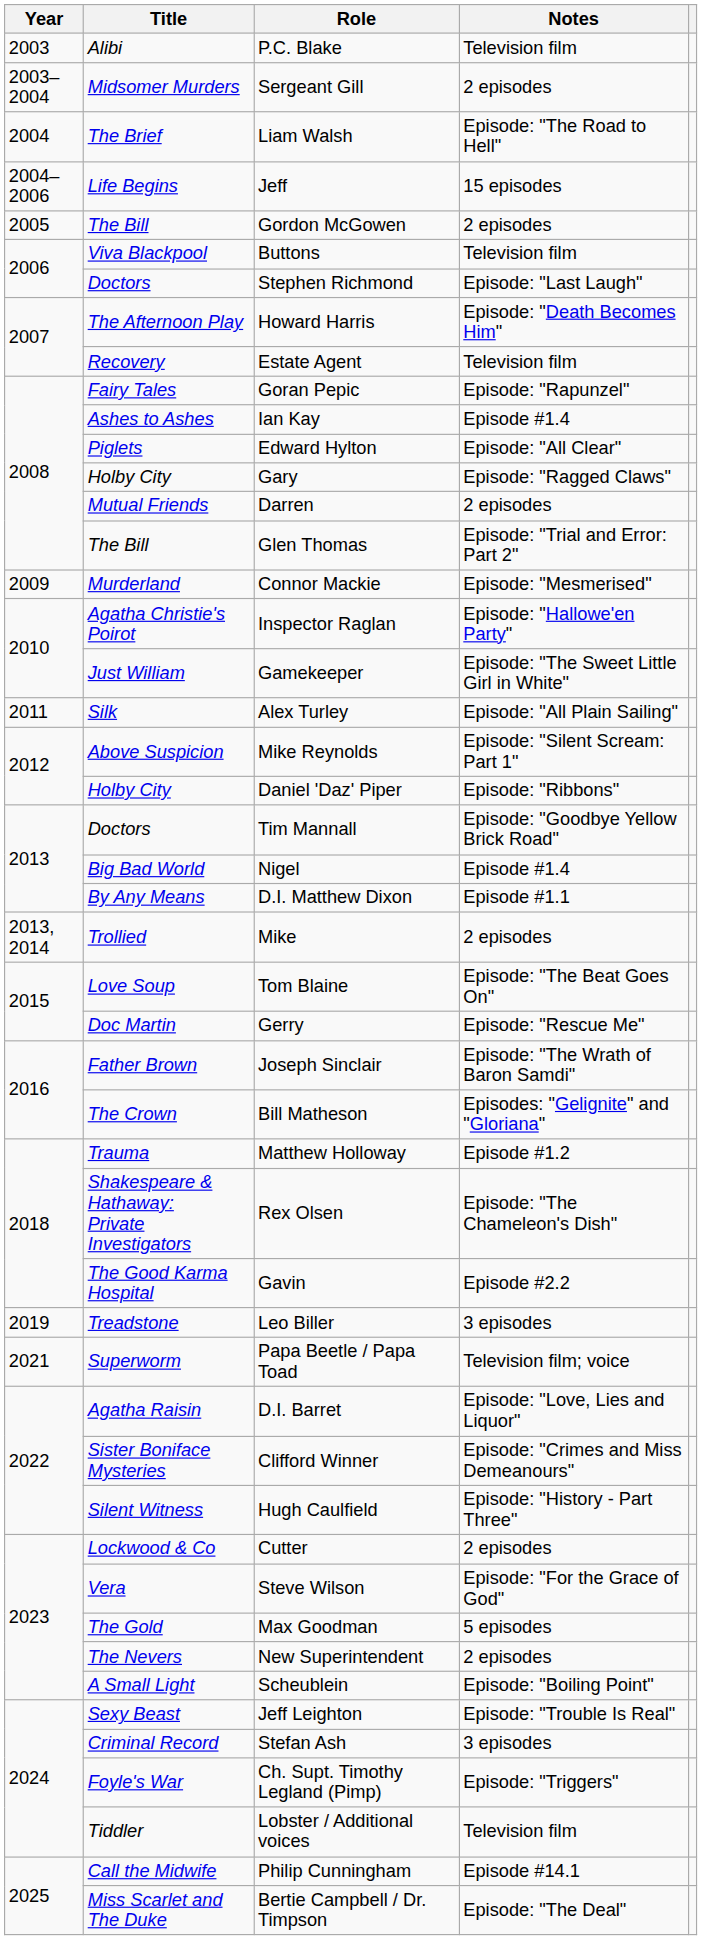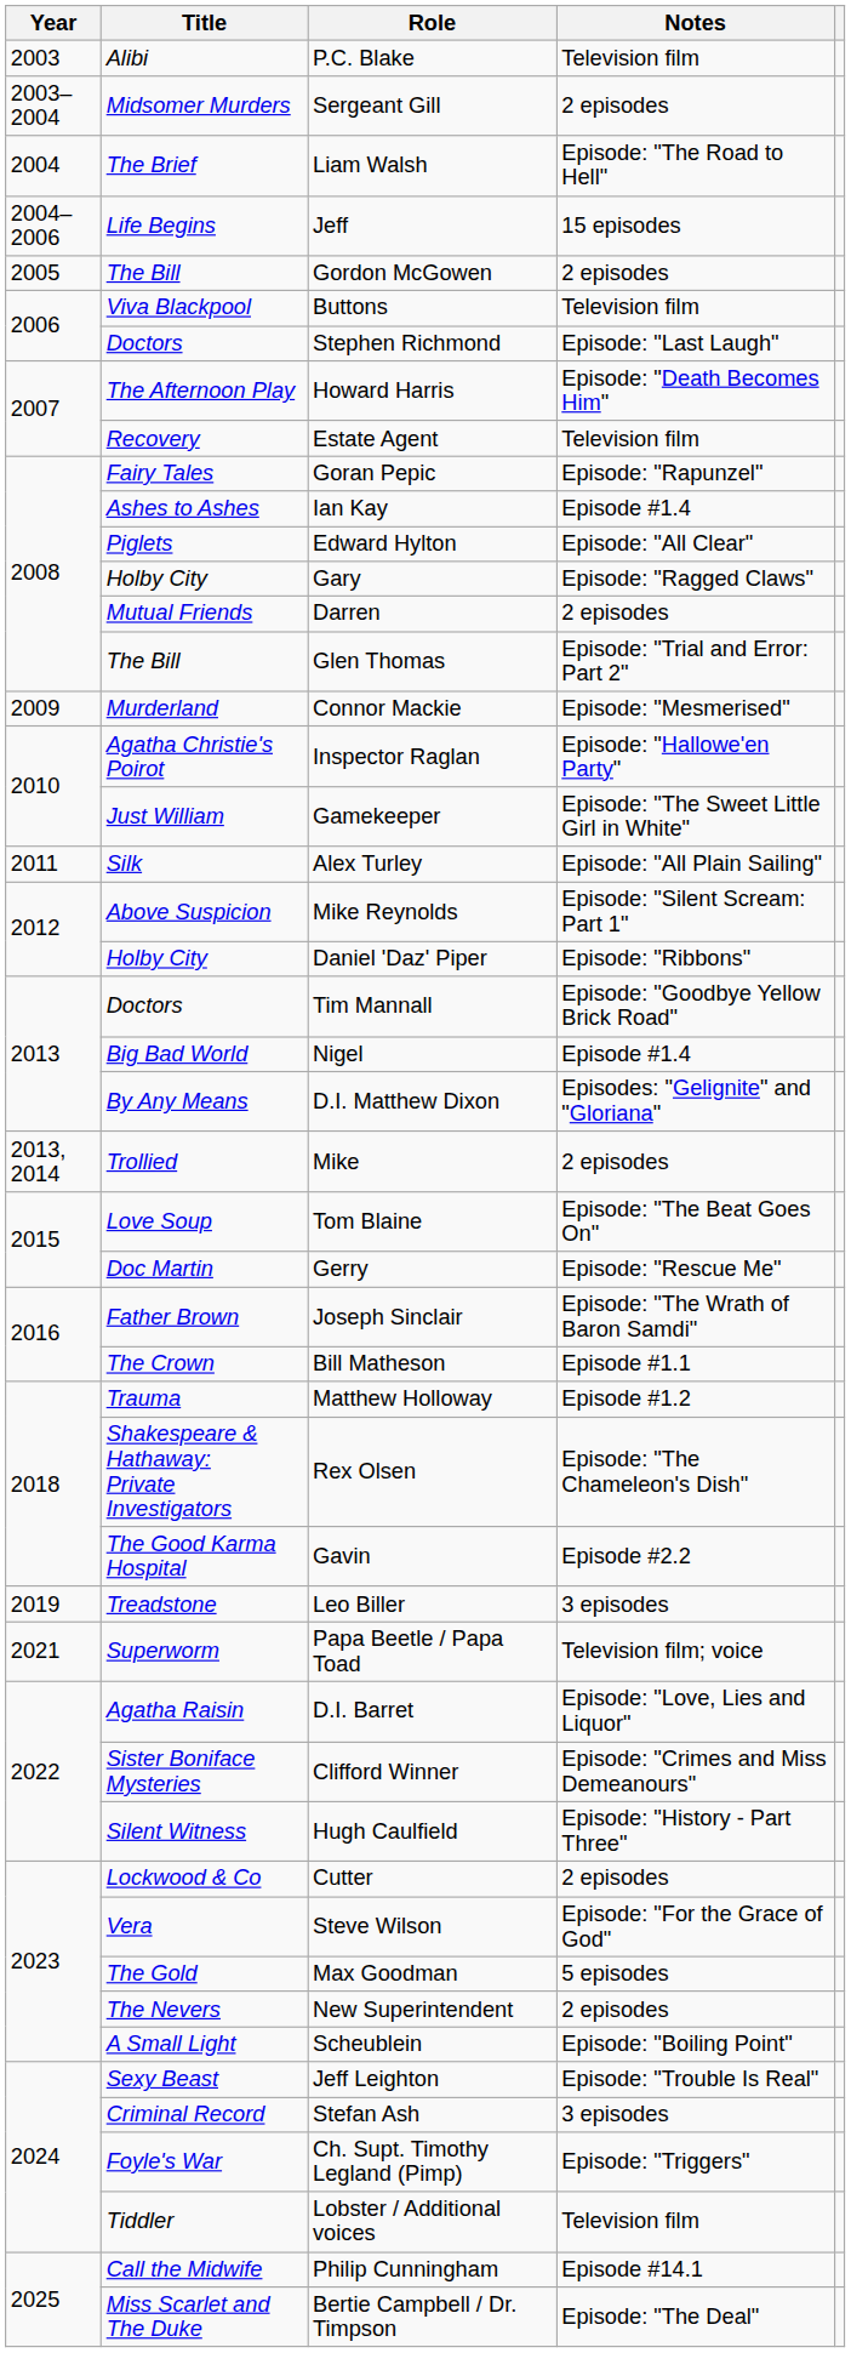D.I. Matthew Dixon | Notes: Episode #1.1 -> Episodes: "Gelignite" and "Gloriana"
Bill Matheson | Notes: Episodes: "Gelignite" and "Gloriana" -> Episode #1.1
